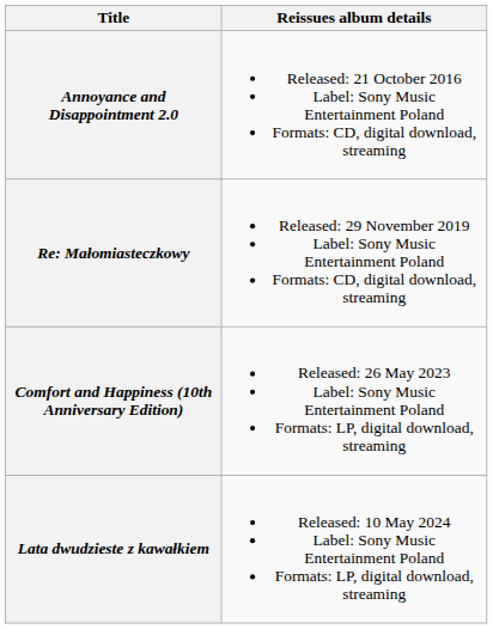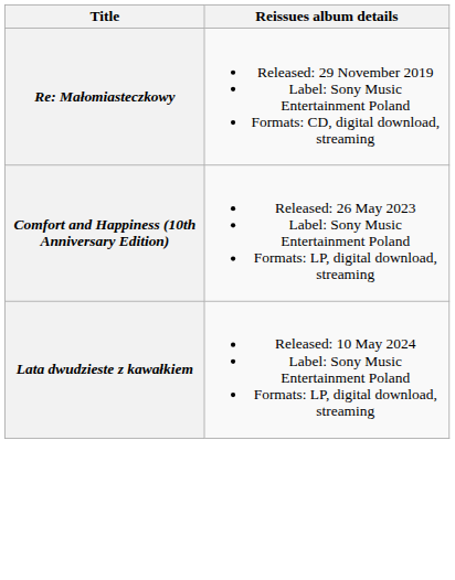- row: Annoyance and Disappointment 2.0 | Released: 21 October 2016 Label: Sony Music Entertainment Poland Formats: CD, digital download, streaming
